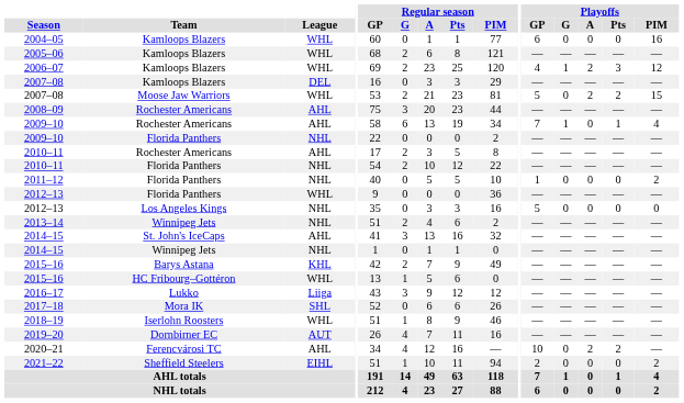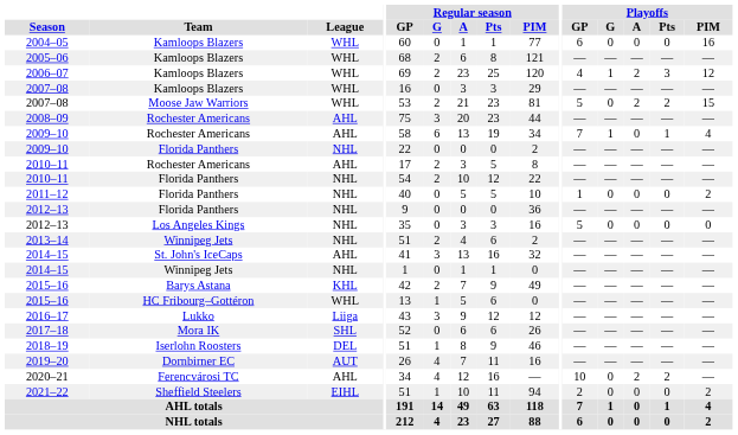2007–08 / Kamloops Blazers | League: DEL -> WHL
2012–13 / Florida Panthers | League: WHL -> NHL
2018–19 | League: WHL -> DEL
